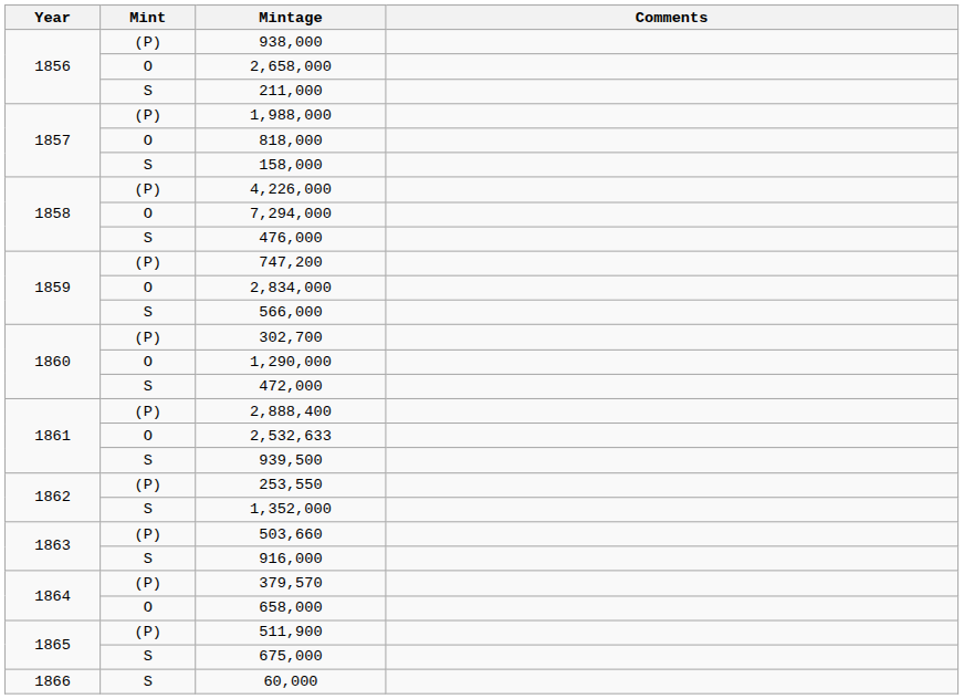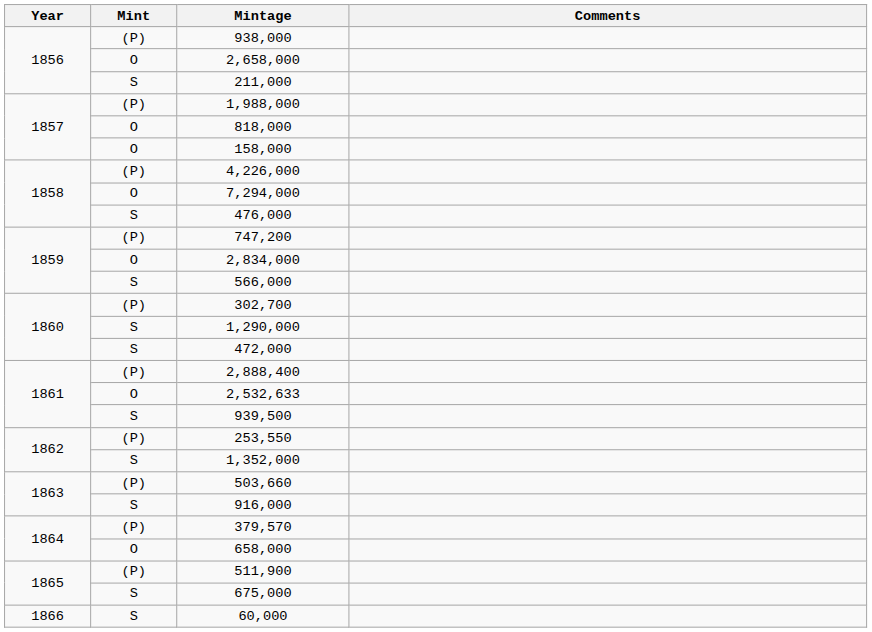158,000 | Mint: S -> O
1,290,000 | Mint: O -> S
